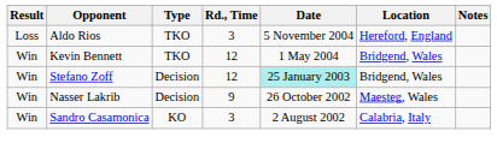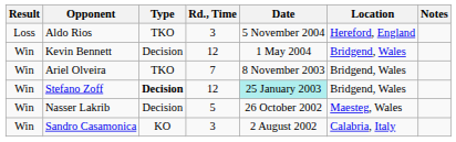Kevin Bennett | Type: TKO -> Decision
+ row: Win | Ariel Olveira | TKO | 7 | 8 November 2003 | Bridgend, Wales
Stefano Zoff | Type: normal -> bold
Nasser Lakrib | Rd., Time: 9 -> 5
